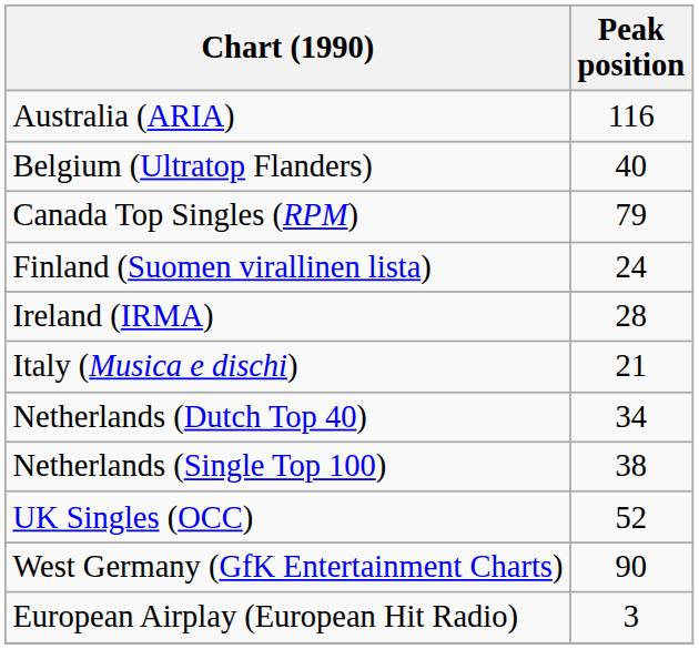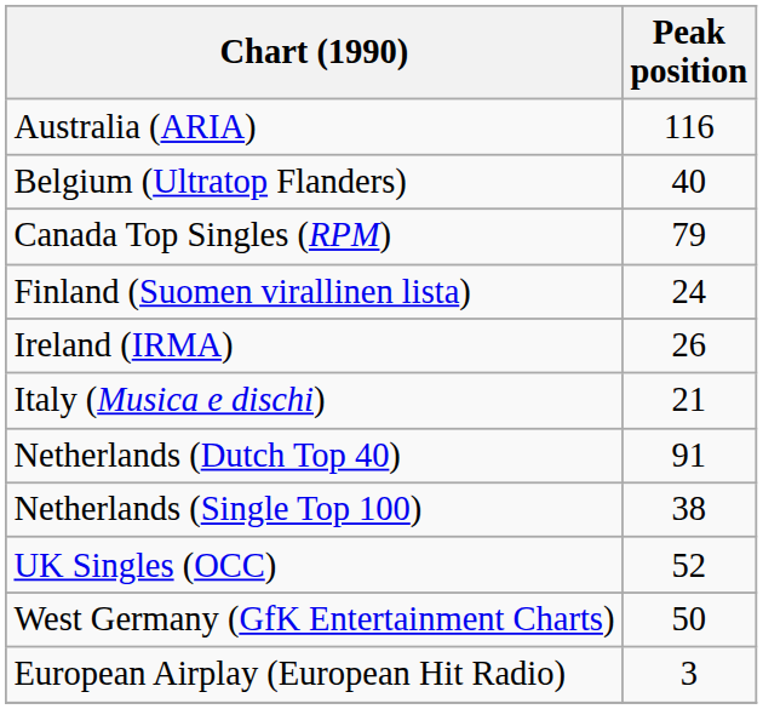Ireland (IRMA) | Peak position: 28 -> 26
Netherlands (Dutch Top 40) | Peak position: 34 -> 91
West Germany (GfK Entertainment Charts) | Peak position: 90 -> 50
